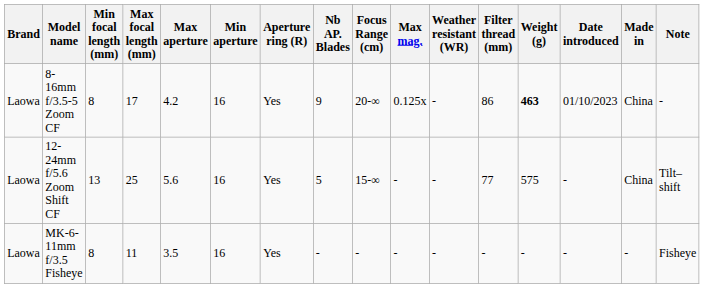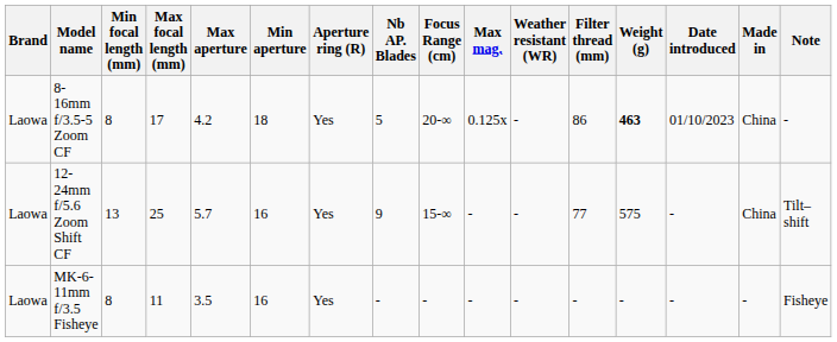8-16mm f/3.5-5 Zoom CF | Min aperture: 16 -> 18
8-16mm f/3.5-5 Zoom CF | Nb AP. Blades: 9 -> 5
12-24mm f/5.6 Zoom Shift CF | Max aperture: 5.6 -> 5.7
12-24mm f/5.6 Zoom Shift CF | Nb AP. Blades: 5 -> 9
